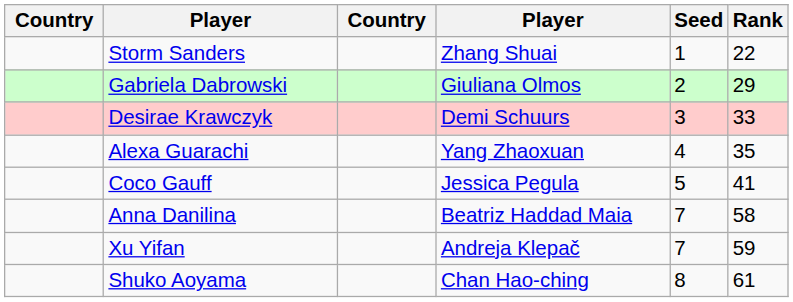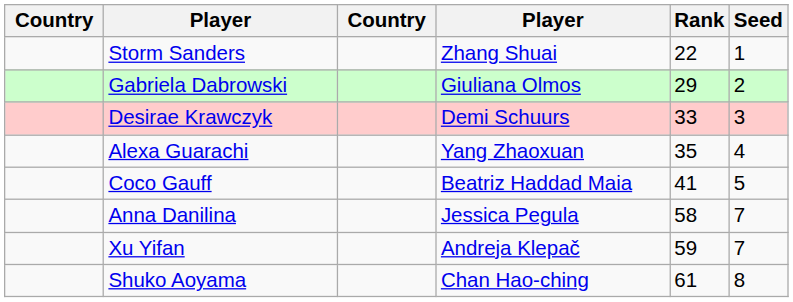columns swapped: Rank <-> Seed
Coco Gauff | column 4: Jessica Pegula -> Beatriz Haddad Maia
Anna Danilina | column 4: Beatriz Haddad Maia -> Jessica Pegula
